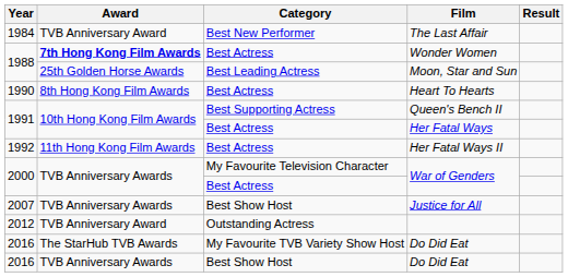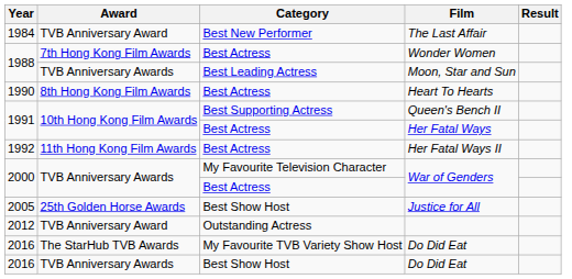Wonder Women | Award: bold -> normal
Moon, Star and Sun | Award: 25th Golden Horse Awards -> TVB Anniversary Awards
Justice for All | Year: 2007 -> 2005
Justice for All | Award: TVB Anniversary Awards -> 25th Golden Horse Awards
